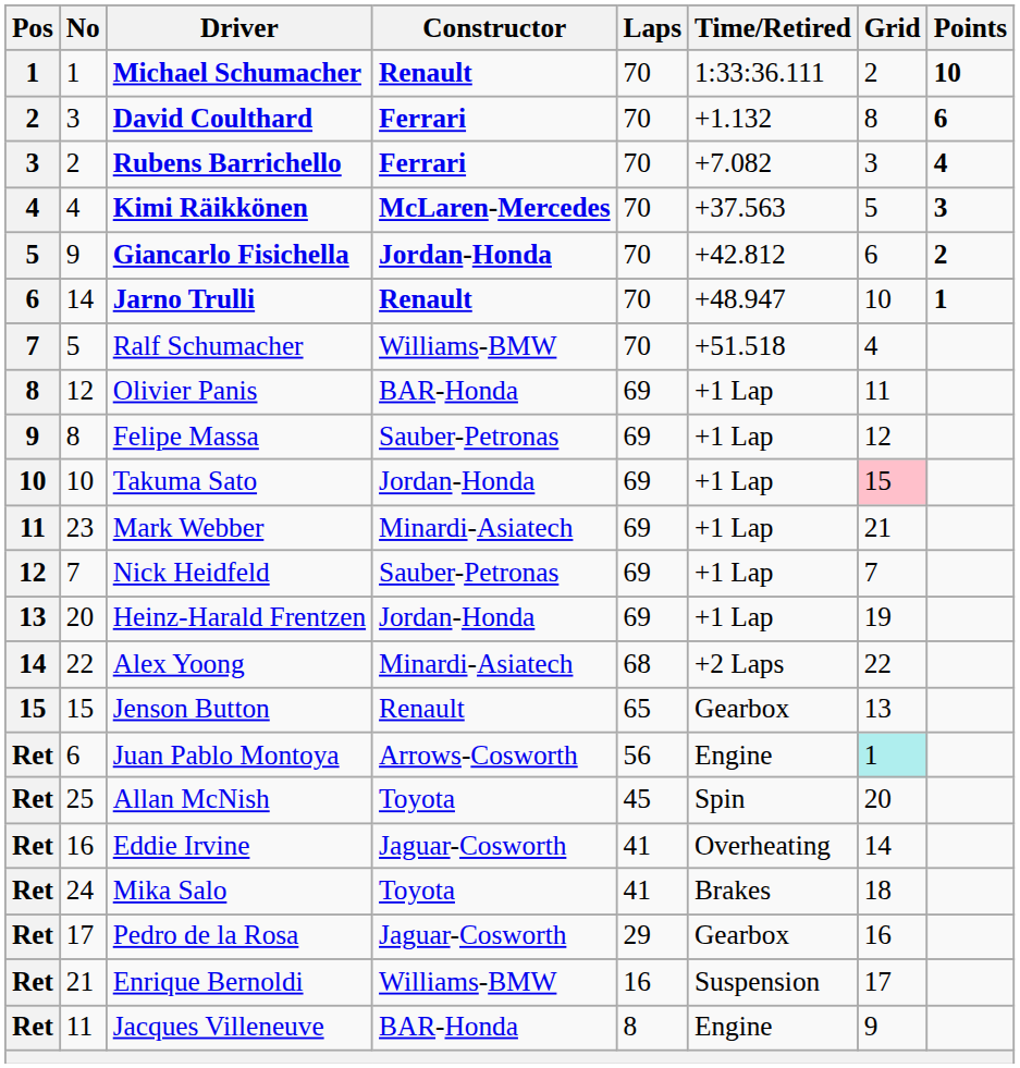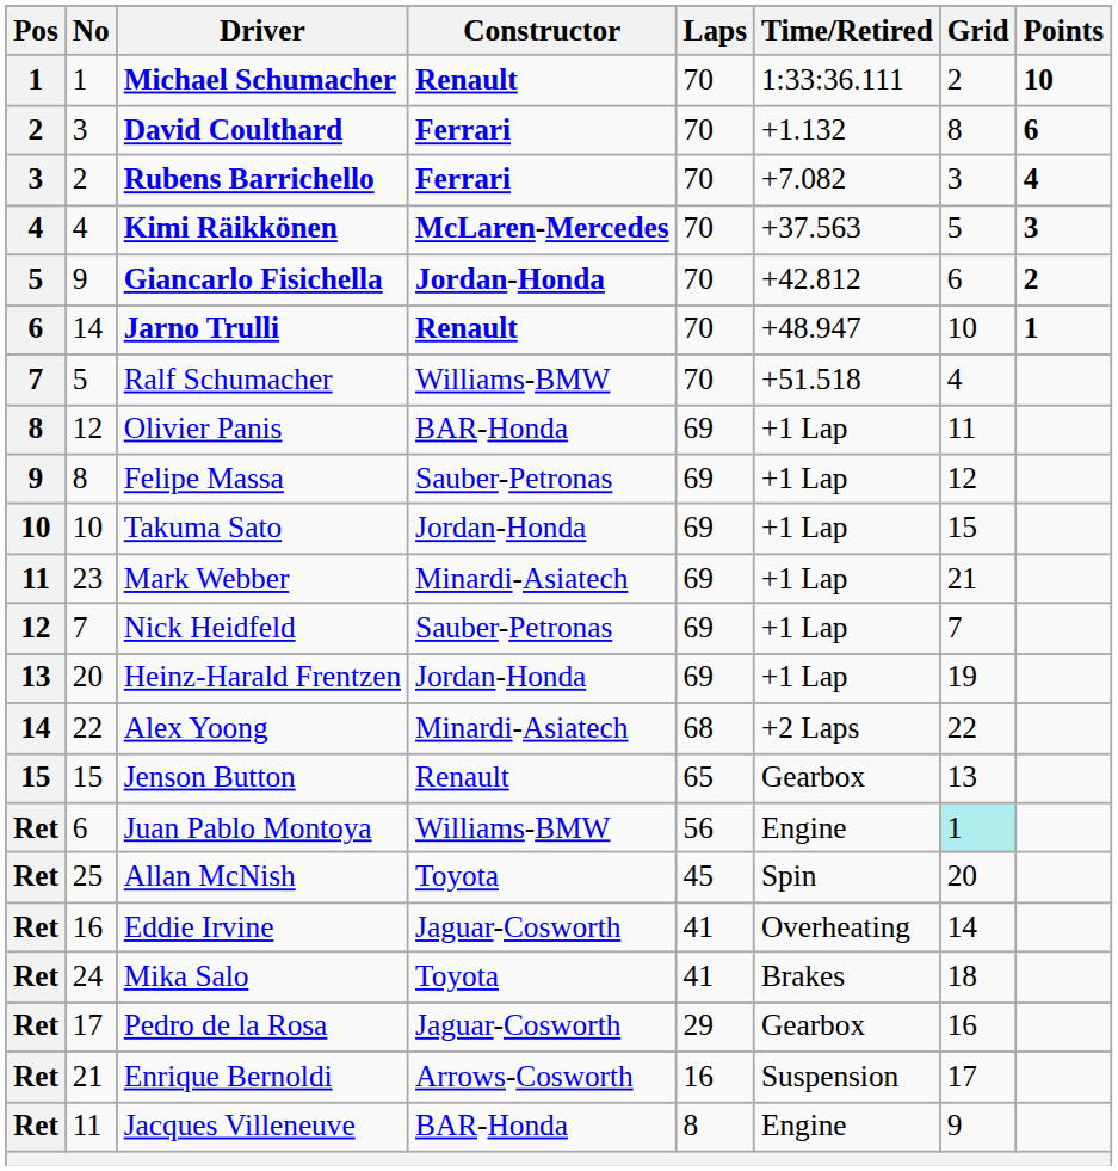Takuma Sato | Grid: pink background -> no background
Juan Pablo Montoya | Constructor: Arrows-Cosworth -> Williams-BMW
Enrique Bernoldi | Constructor: Williams-BMW -> Arrows-Cosworth
